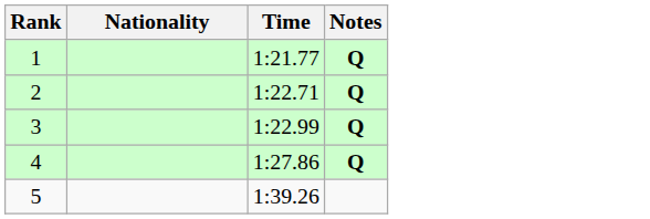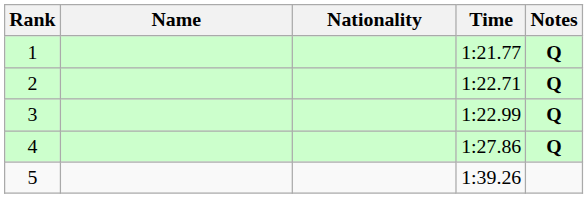+ column: Name
